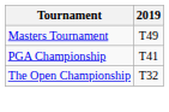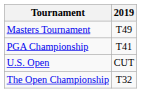+ row: U.S. Open | CUT
